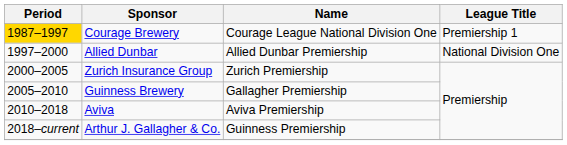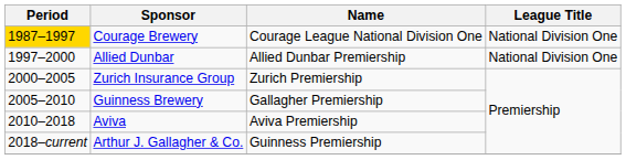Courage Brewery | League Title: Premiership 1 -> National Division One
